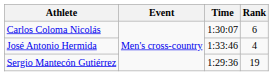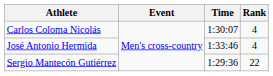Carlos Coloma Nicolás | Rank: 6 -> 4
Sergio Mantecón Gutiérrez | Rank: 19 -> 22
